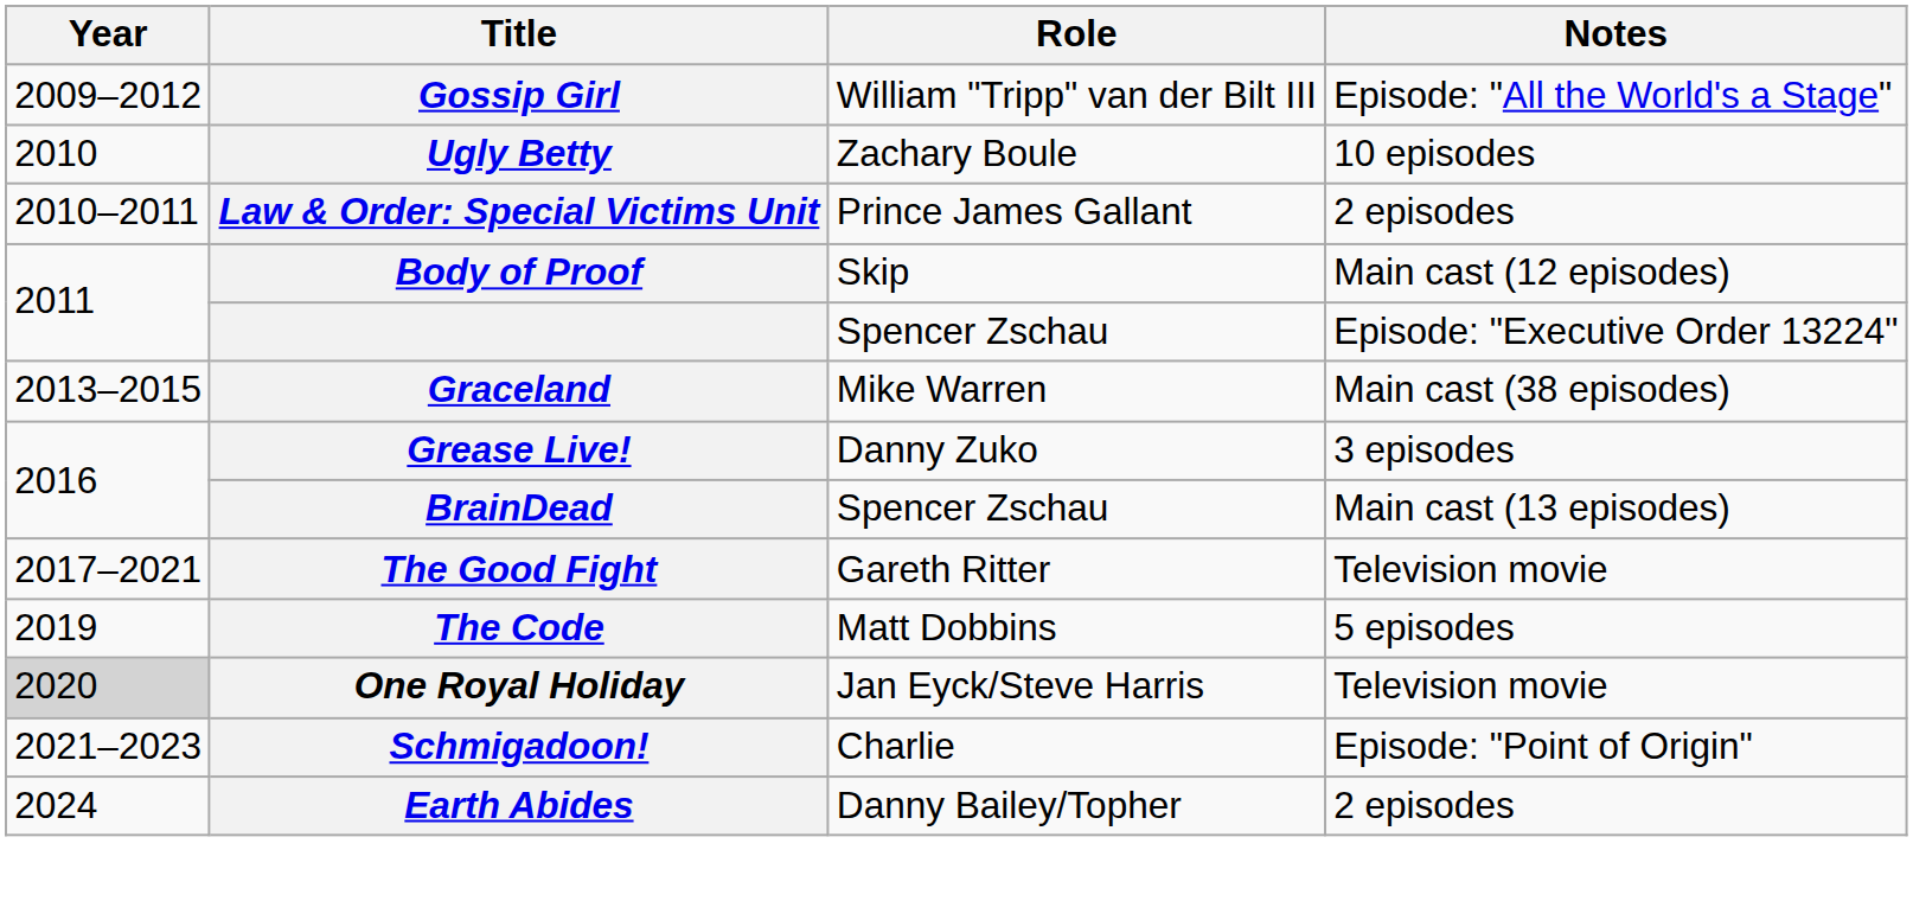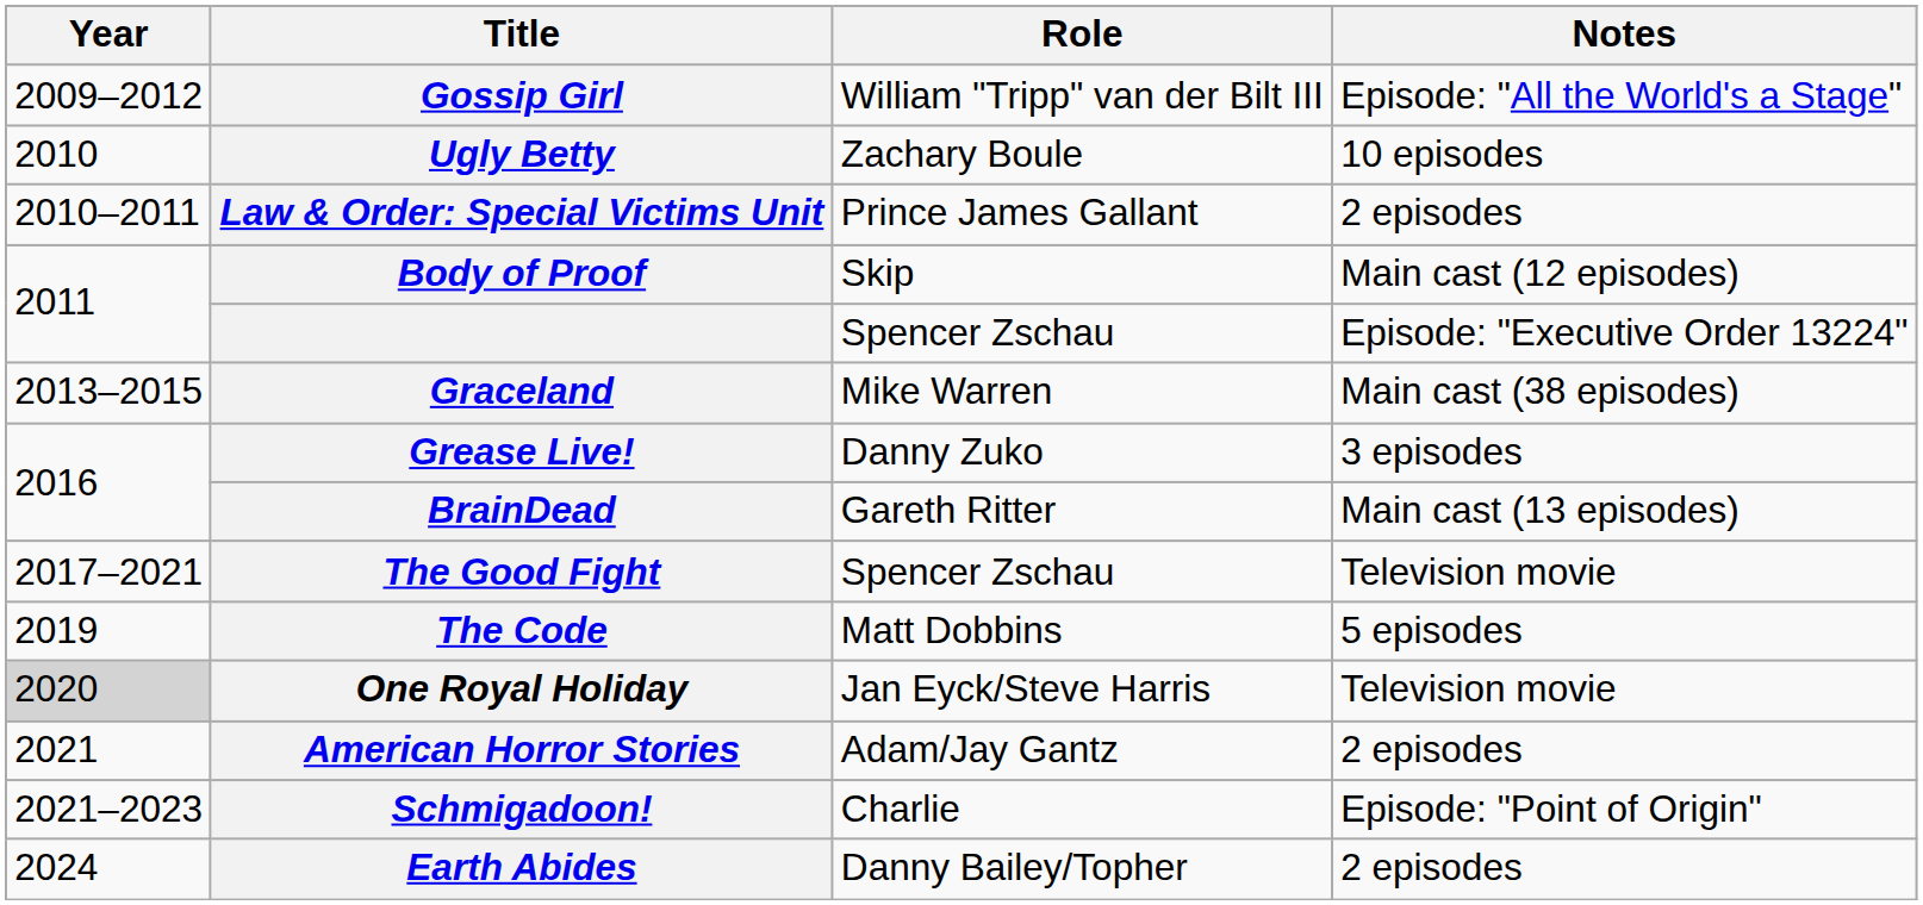BrainDead | Role: Spencer Zschau -> Gareth Ritter
The Good Fight | Role: Gareth Ritter -> Spencer Zschau
+ row: 2021 | American Horror Stories | Adam/Jay Gantz | 2 episodes
